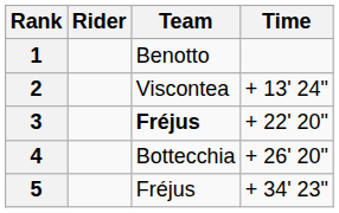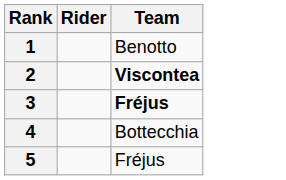- column: Time | + 13' 24" | + 22' 20" | + 26' 20" | + 34' 23"
2 | Team: normal -> bold
